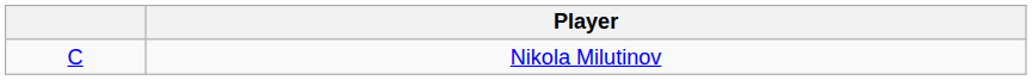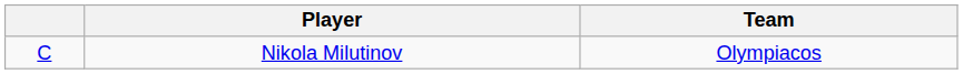+ column: Team | Olympiacos
